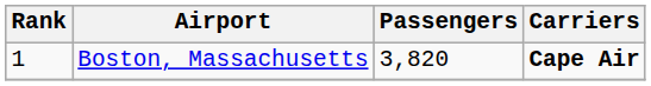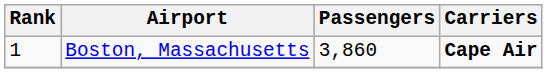Boston, Massachusetts | Passengers: 3,820 -> 3,860
